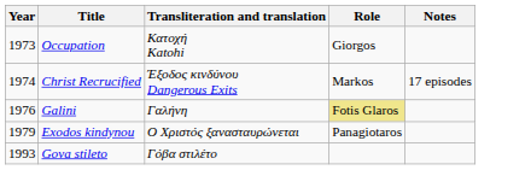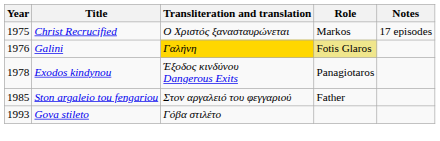- row: 1973 | Occupation | Κατοχή Katohi | Giorgos
Christ Recrucified | Year: 1974 -> 1975
Christ Recrucified | Transliteration and translation: Έξοδος κινδύνου Dangerous Exits -> Ο Χριστός ξανασταυρώνεται
Galini | Transliteration and translation: no background -> gold background
Exodos kindynou | Year: 1979 -> 1978
Exodos kindynou | Transliteration and translation: Ο Χριστός ξανασταυρώνεται -> Έξοδος κινδύνου Dangerous Exits
+ row: 1985 | Ston argaleio tou fengariou | Στον αργαλειό του φεγγαριού | Father
